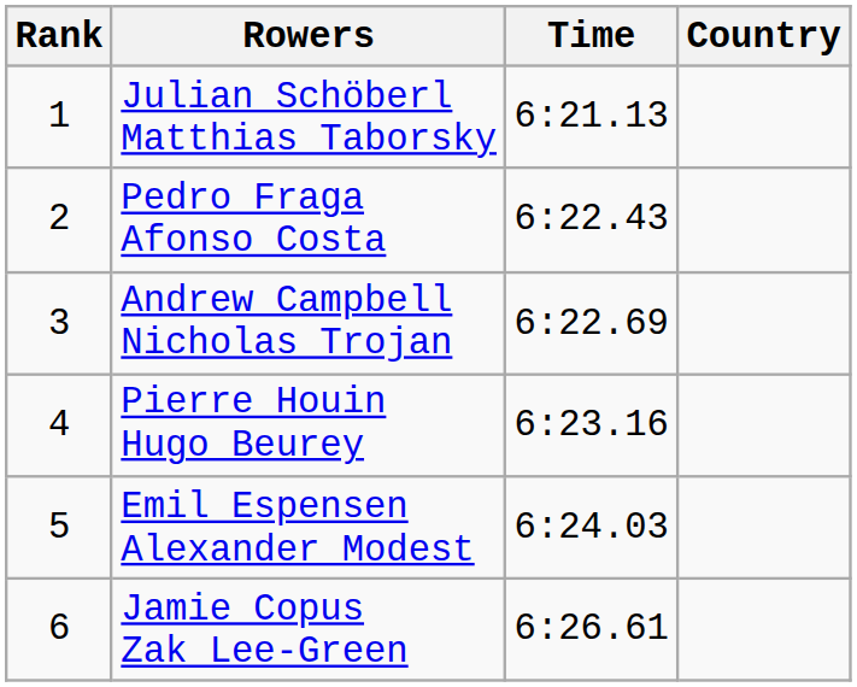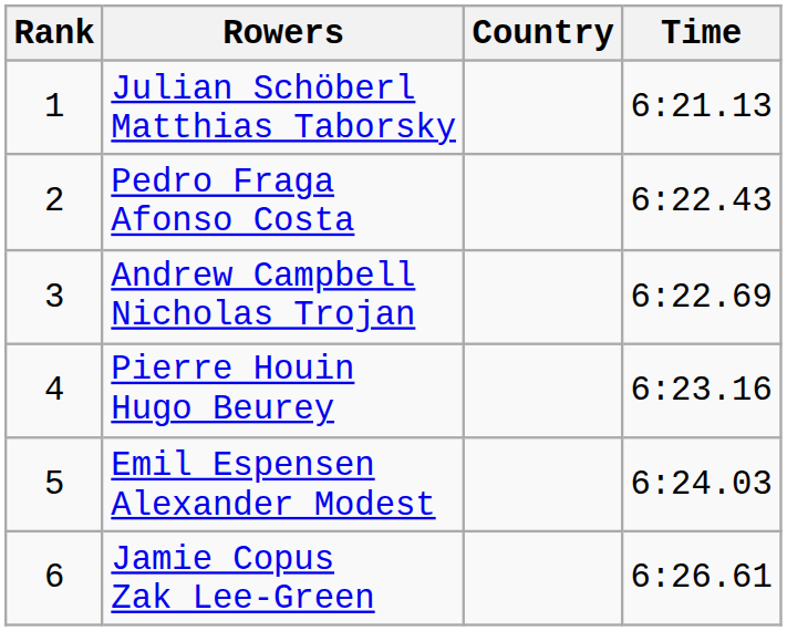columns swapped: Country <-> Time
